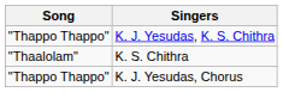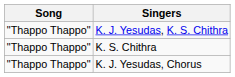K. S. Chithra | Song: "Thaalolam" -> "Thappo Thappo"
